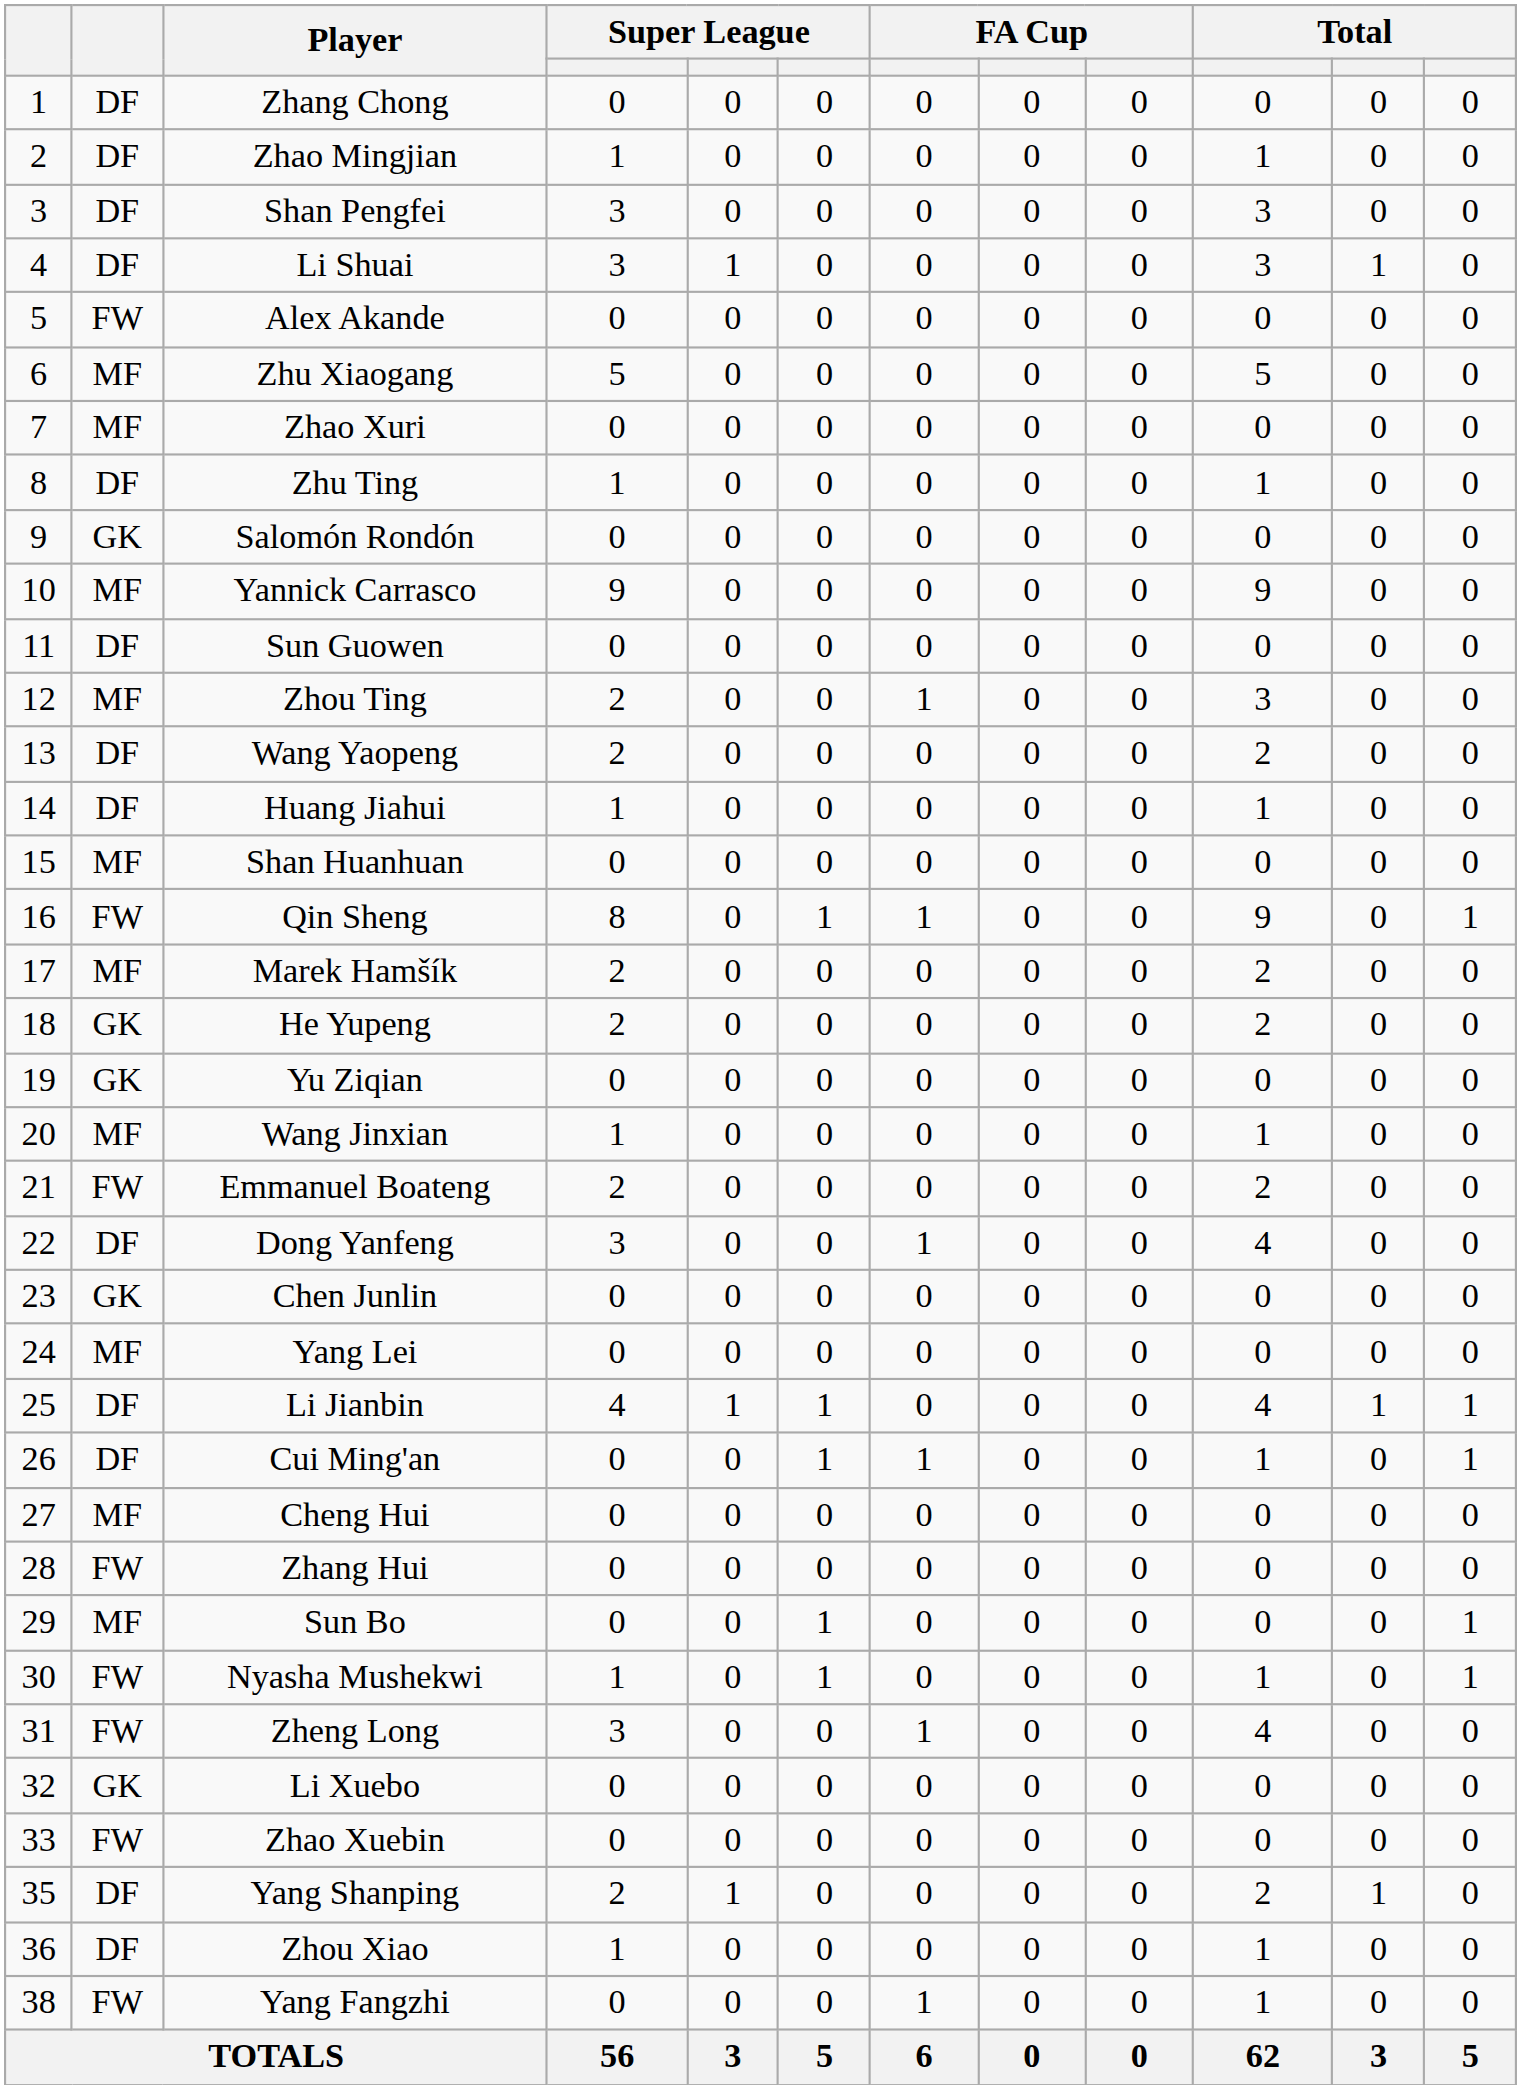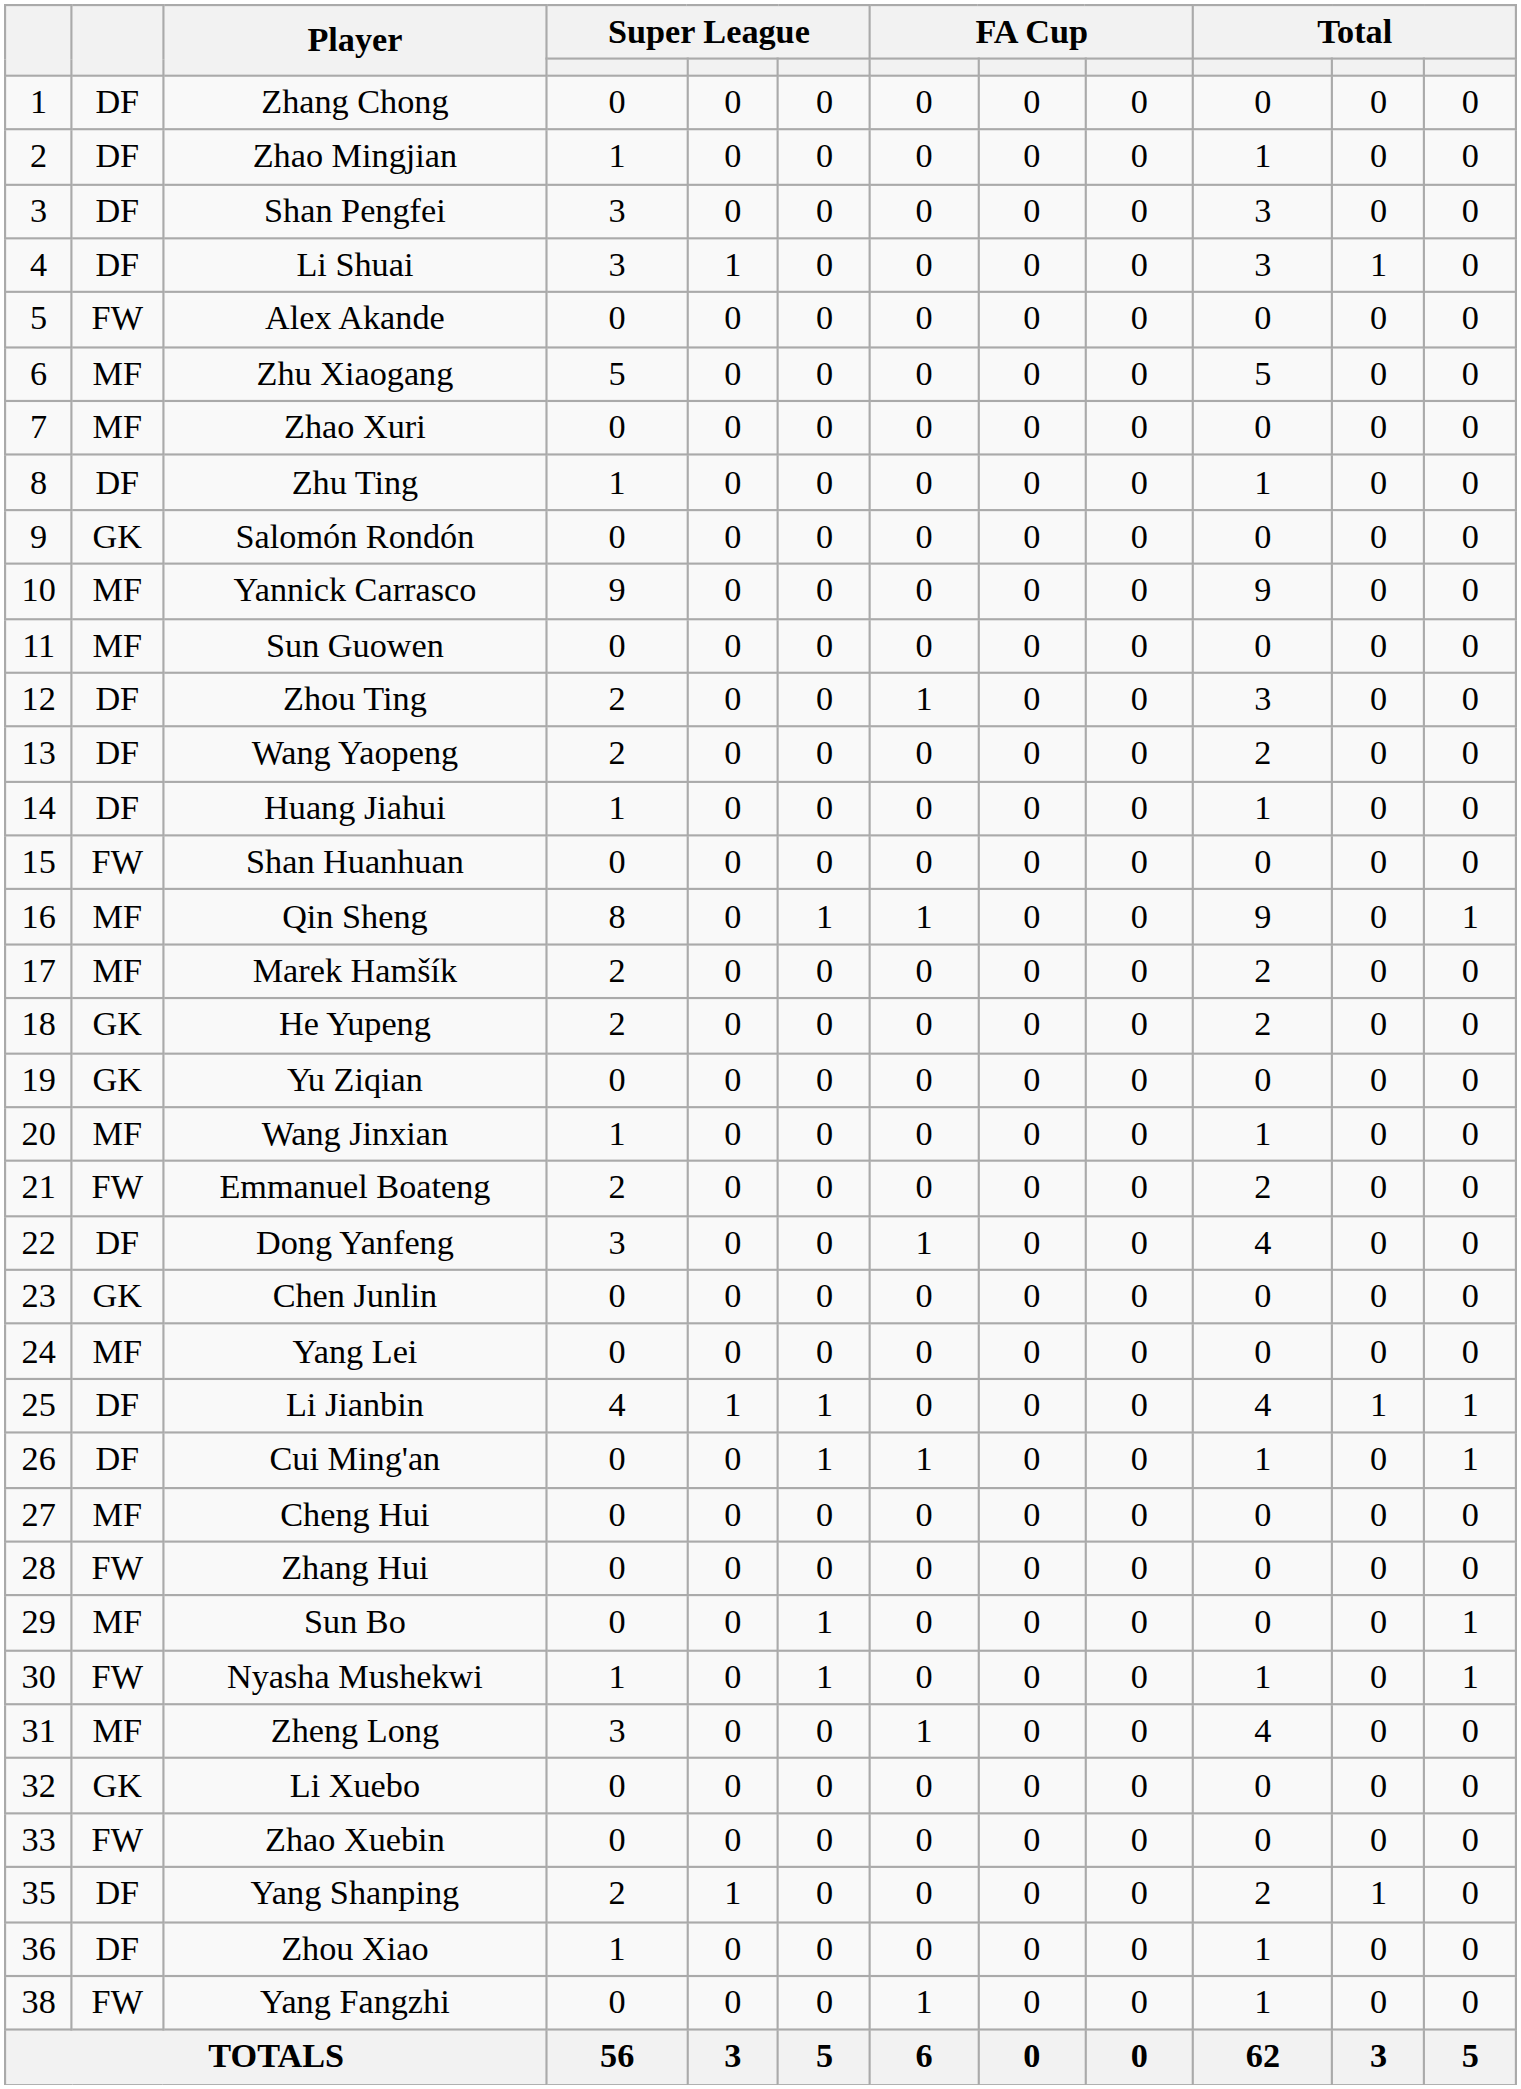Sun Guowen | column 2: DF -> MF
Zhou Ting | column 2: MF -> DF
Shan Huanhuan | column 2: MF -> FW
Qin Sheng | column 2: FW -> MF
Zheng Long | column 2: FW -> MF
